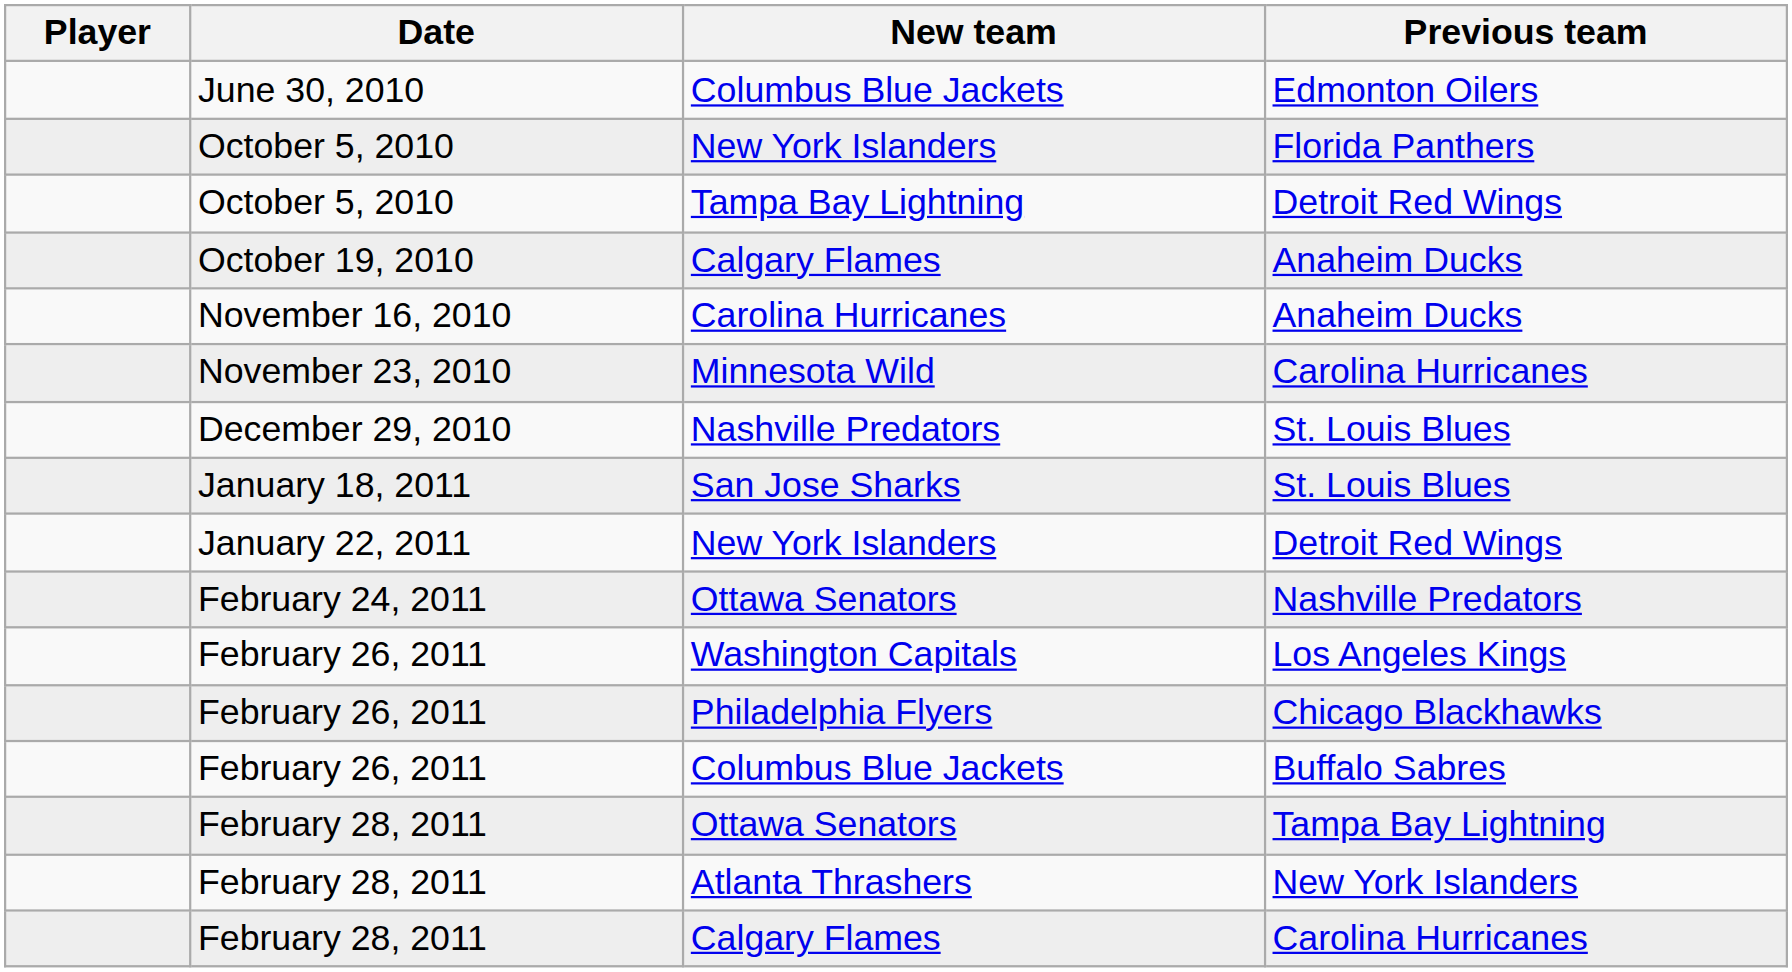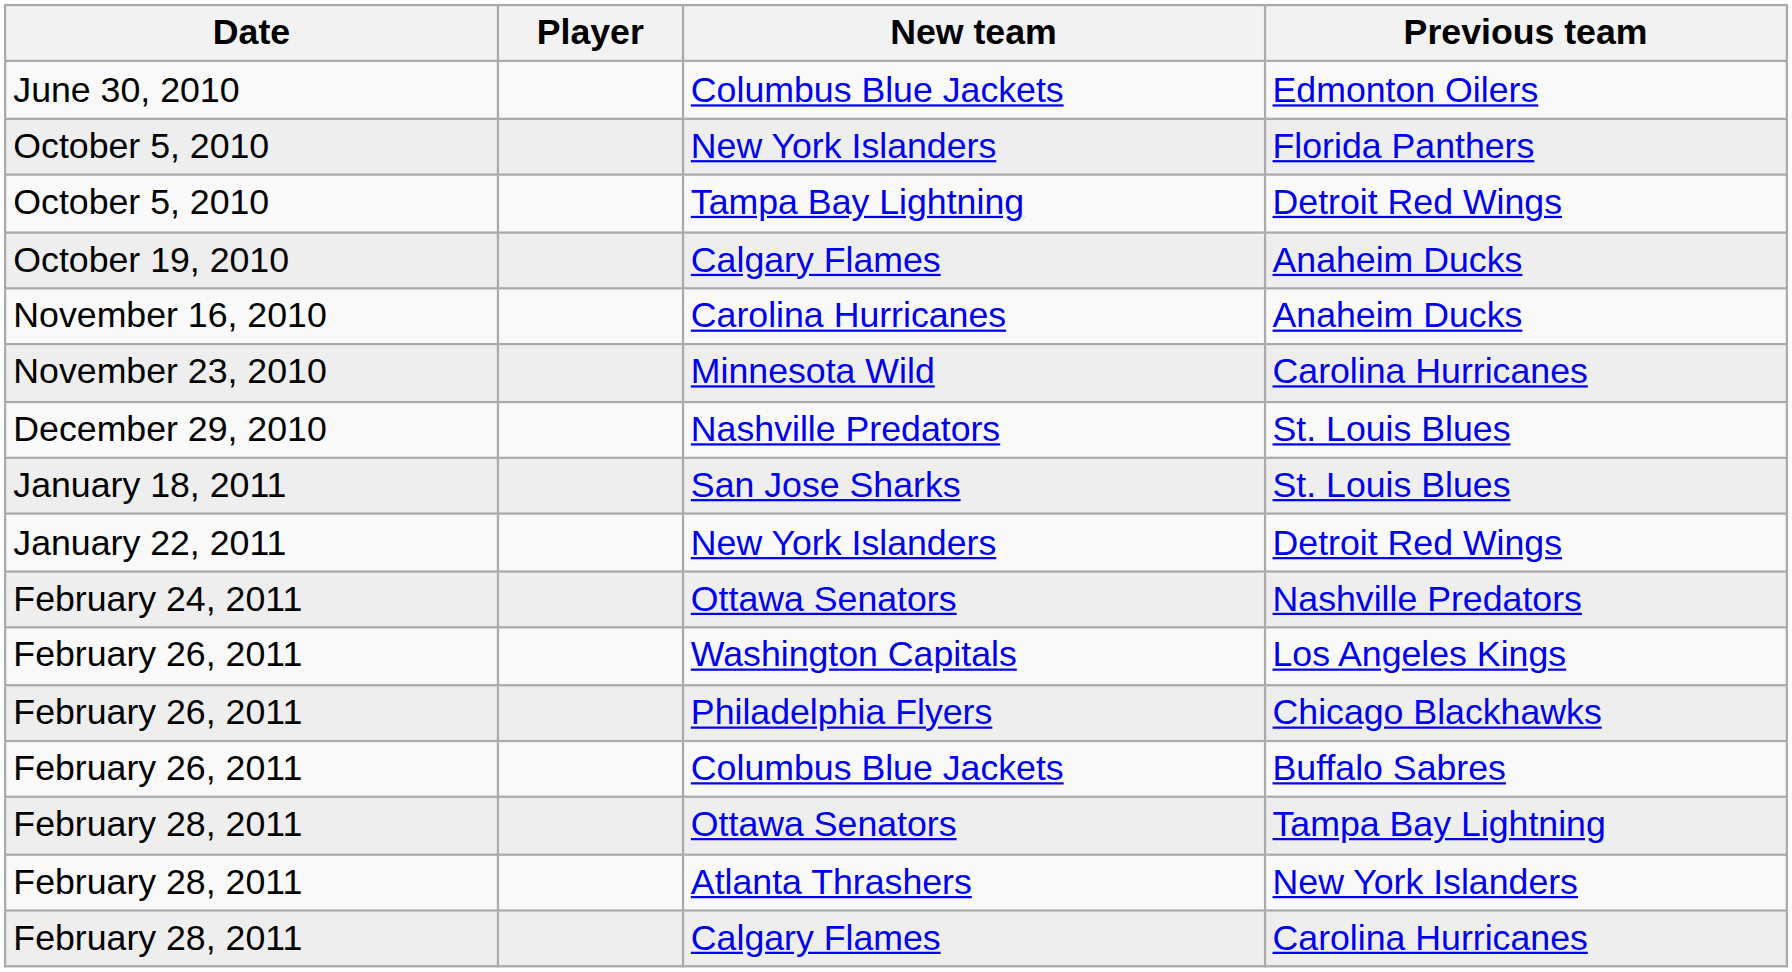columns swapped: Date <-> Player
